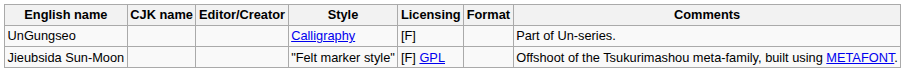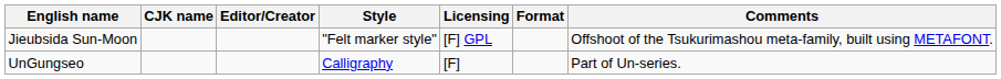rows swapped: UnGungseo <-> Jieubsida Sun-Moon
